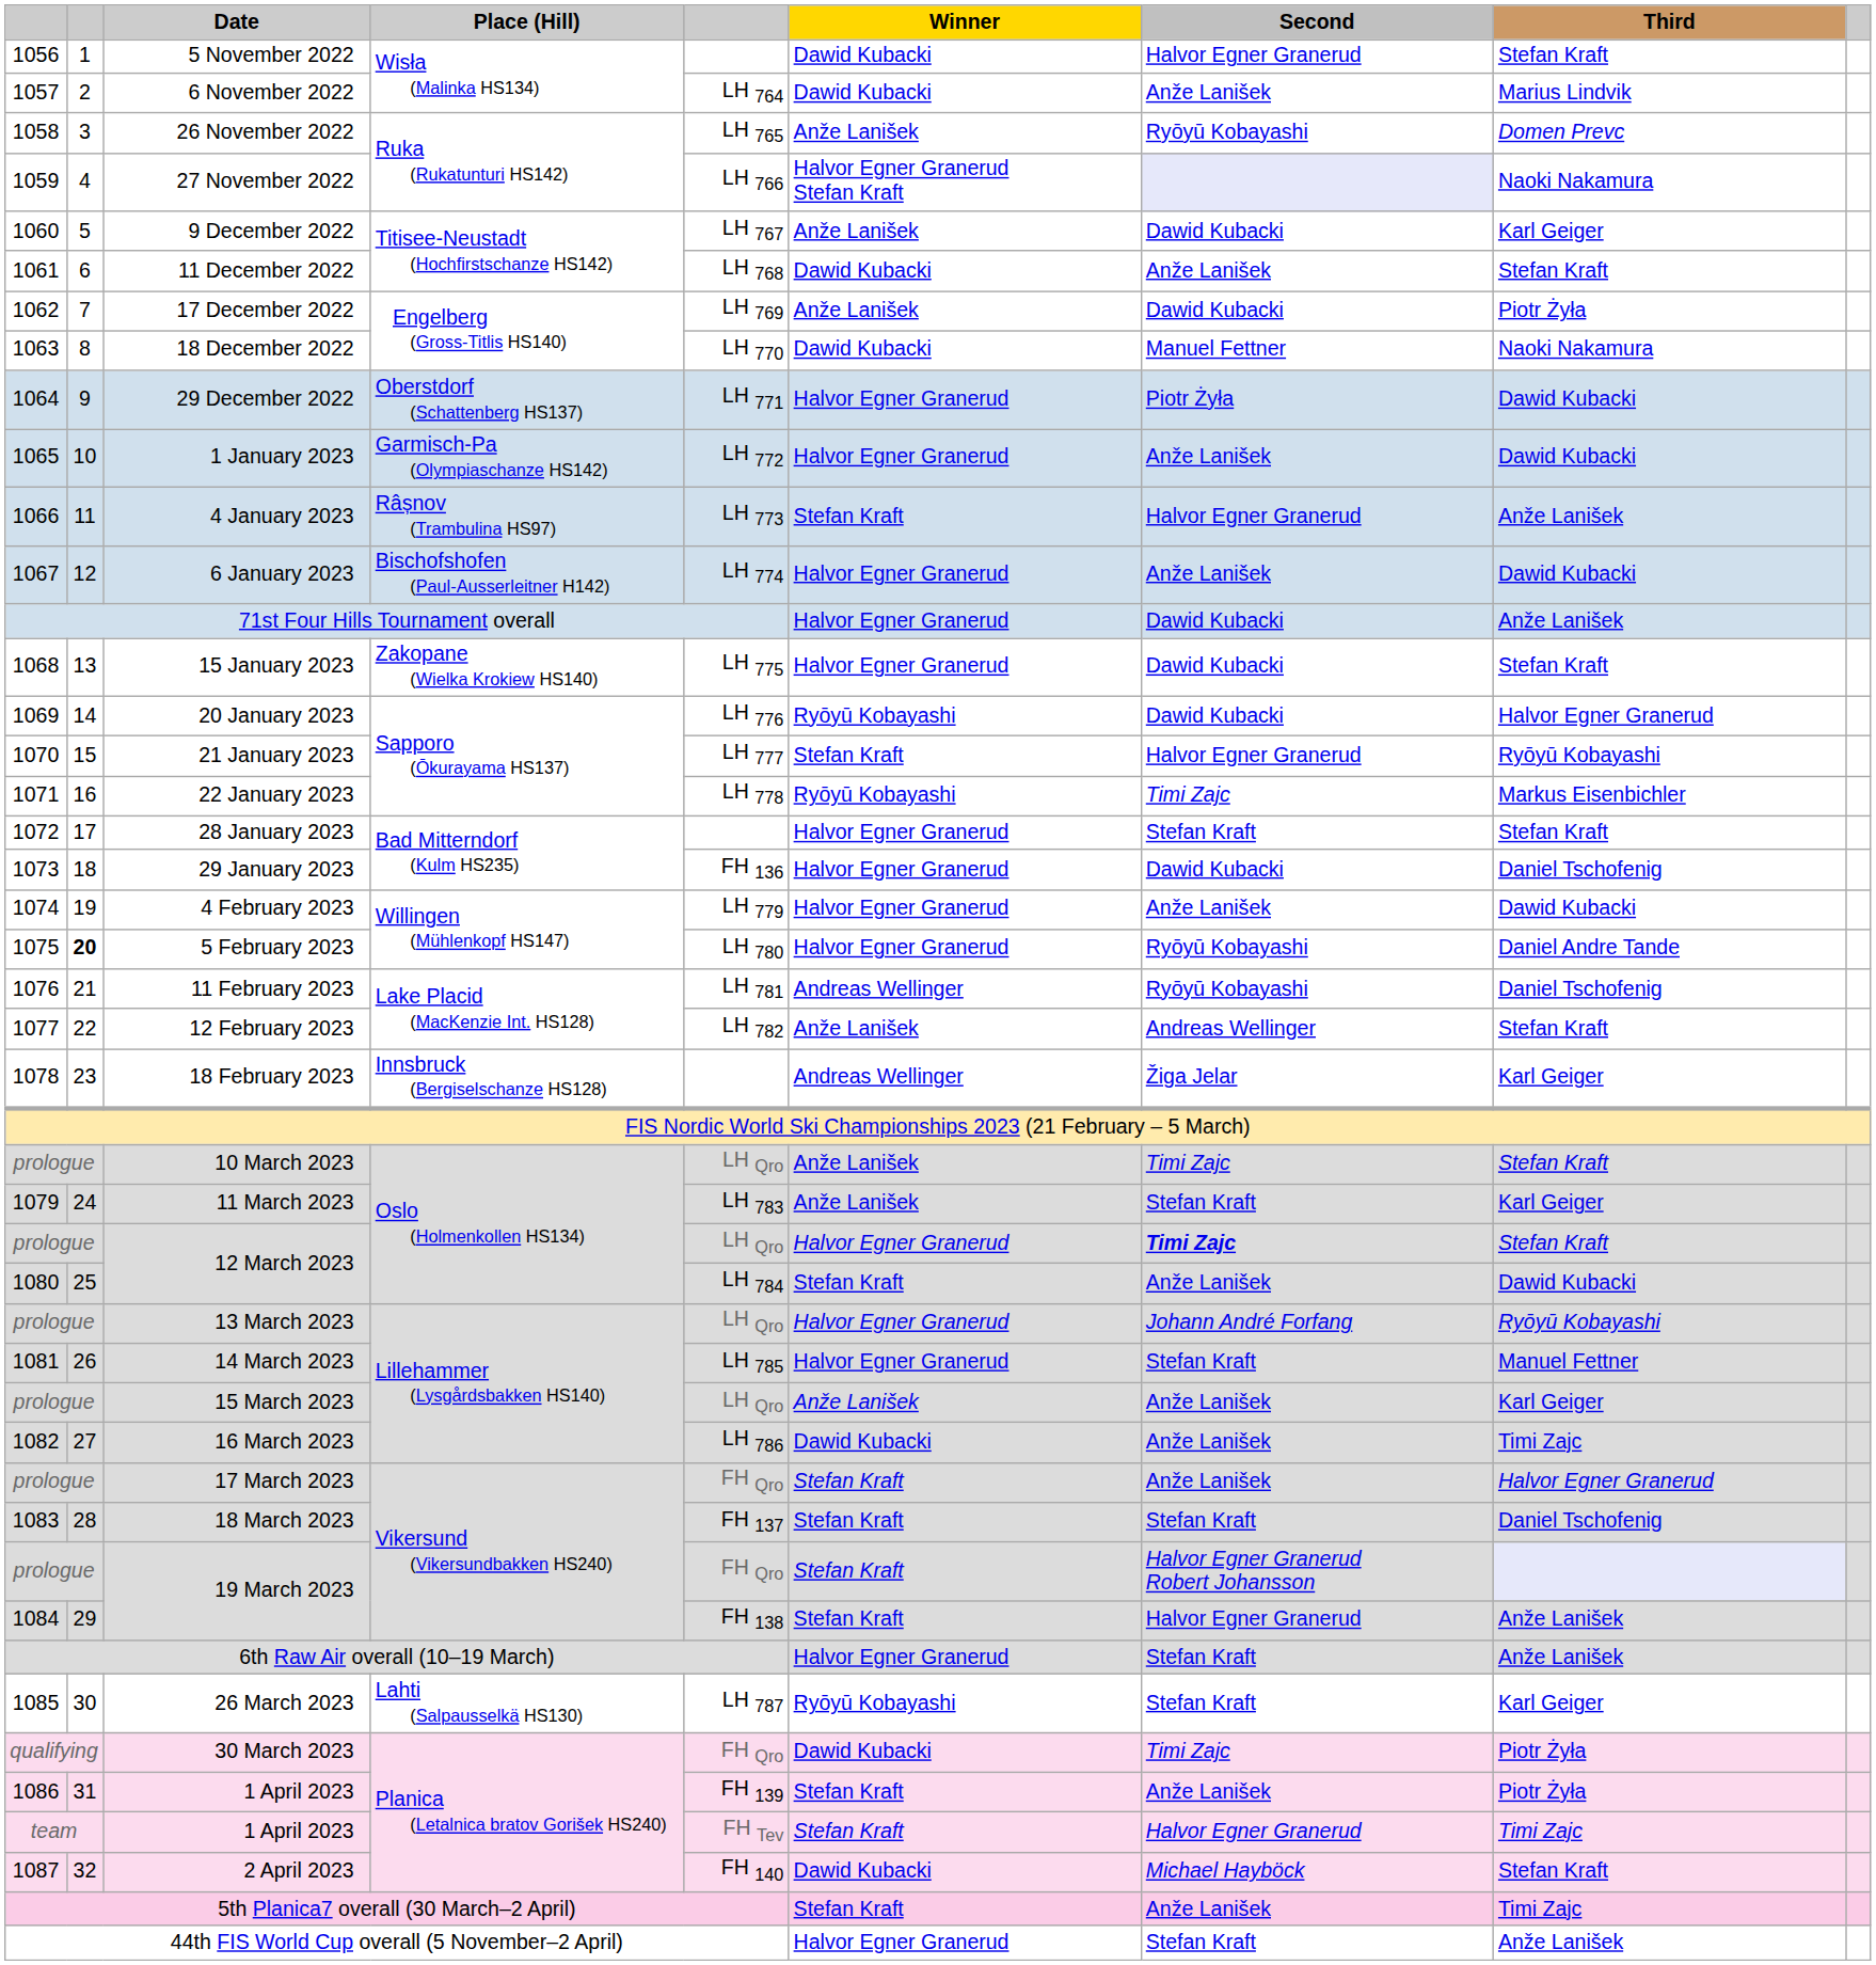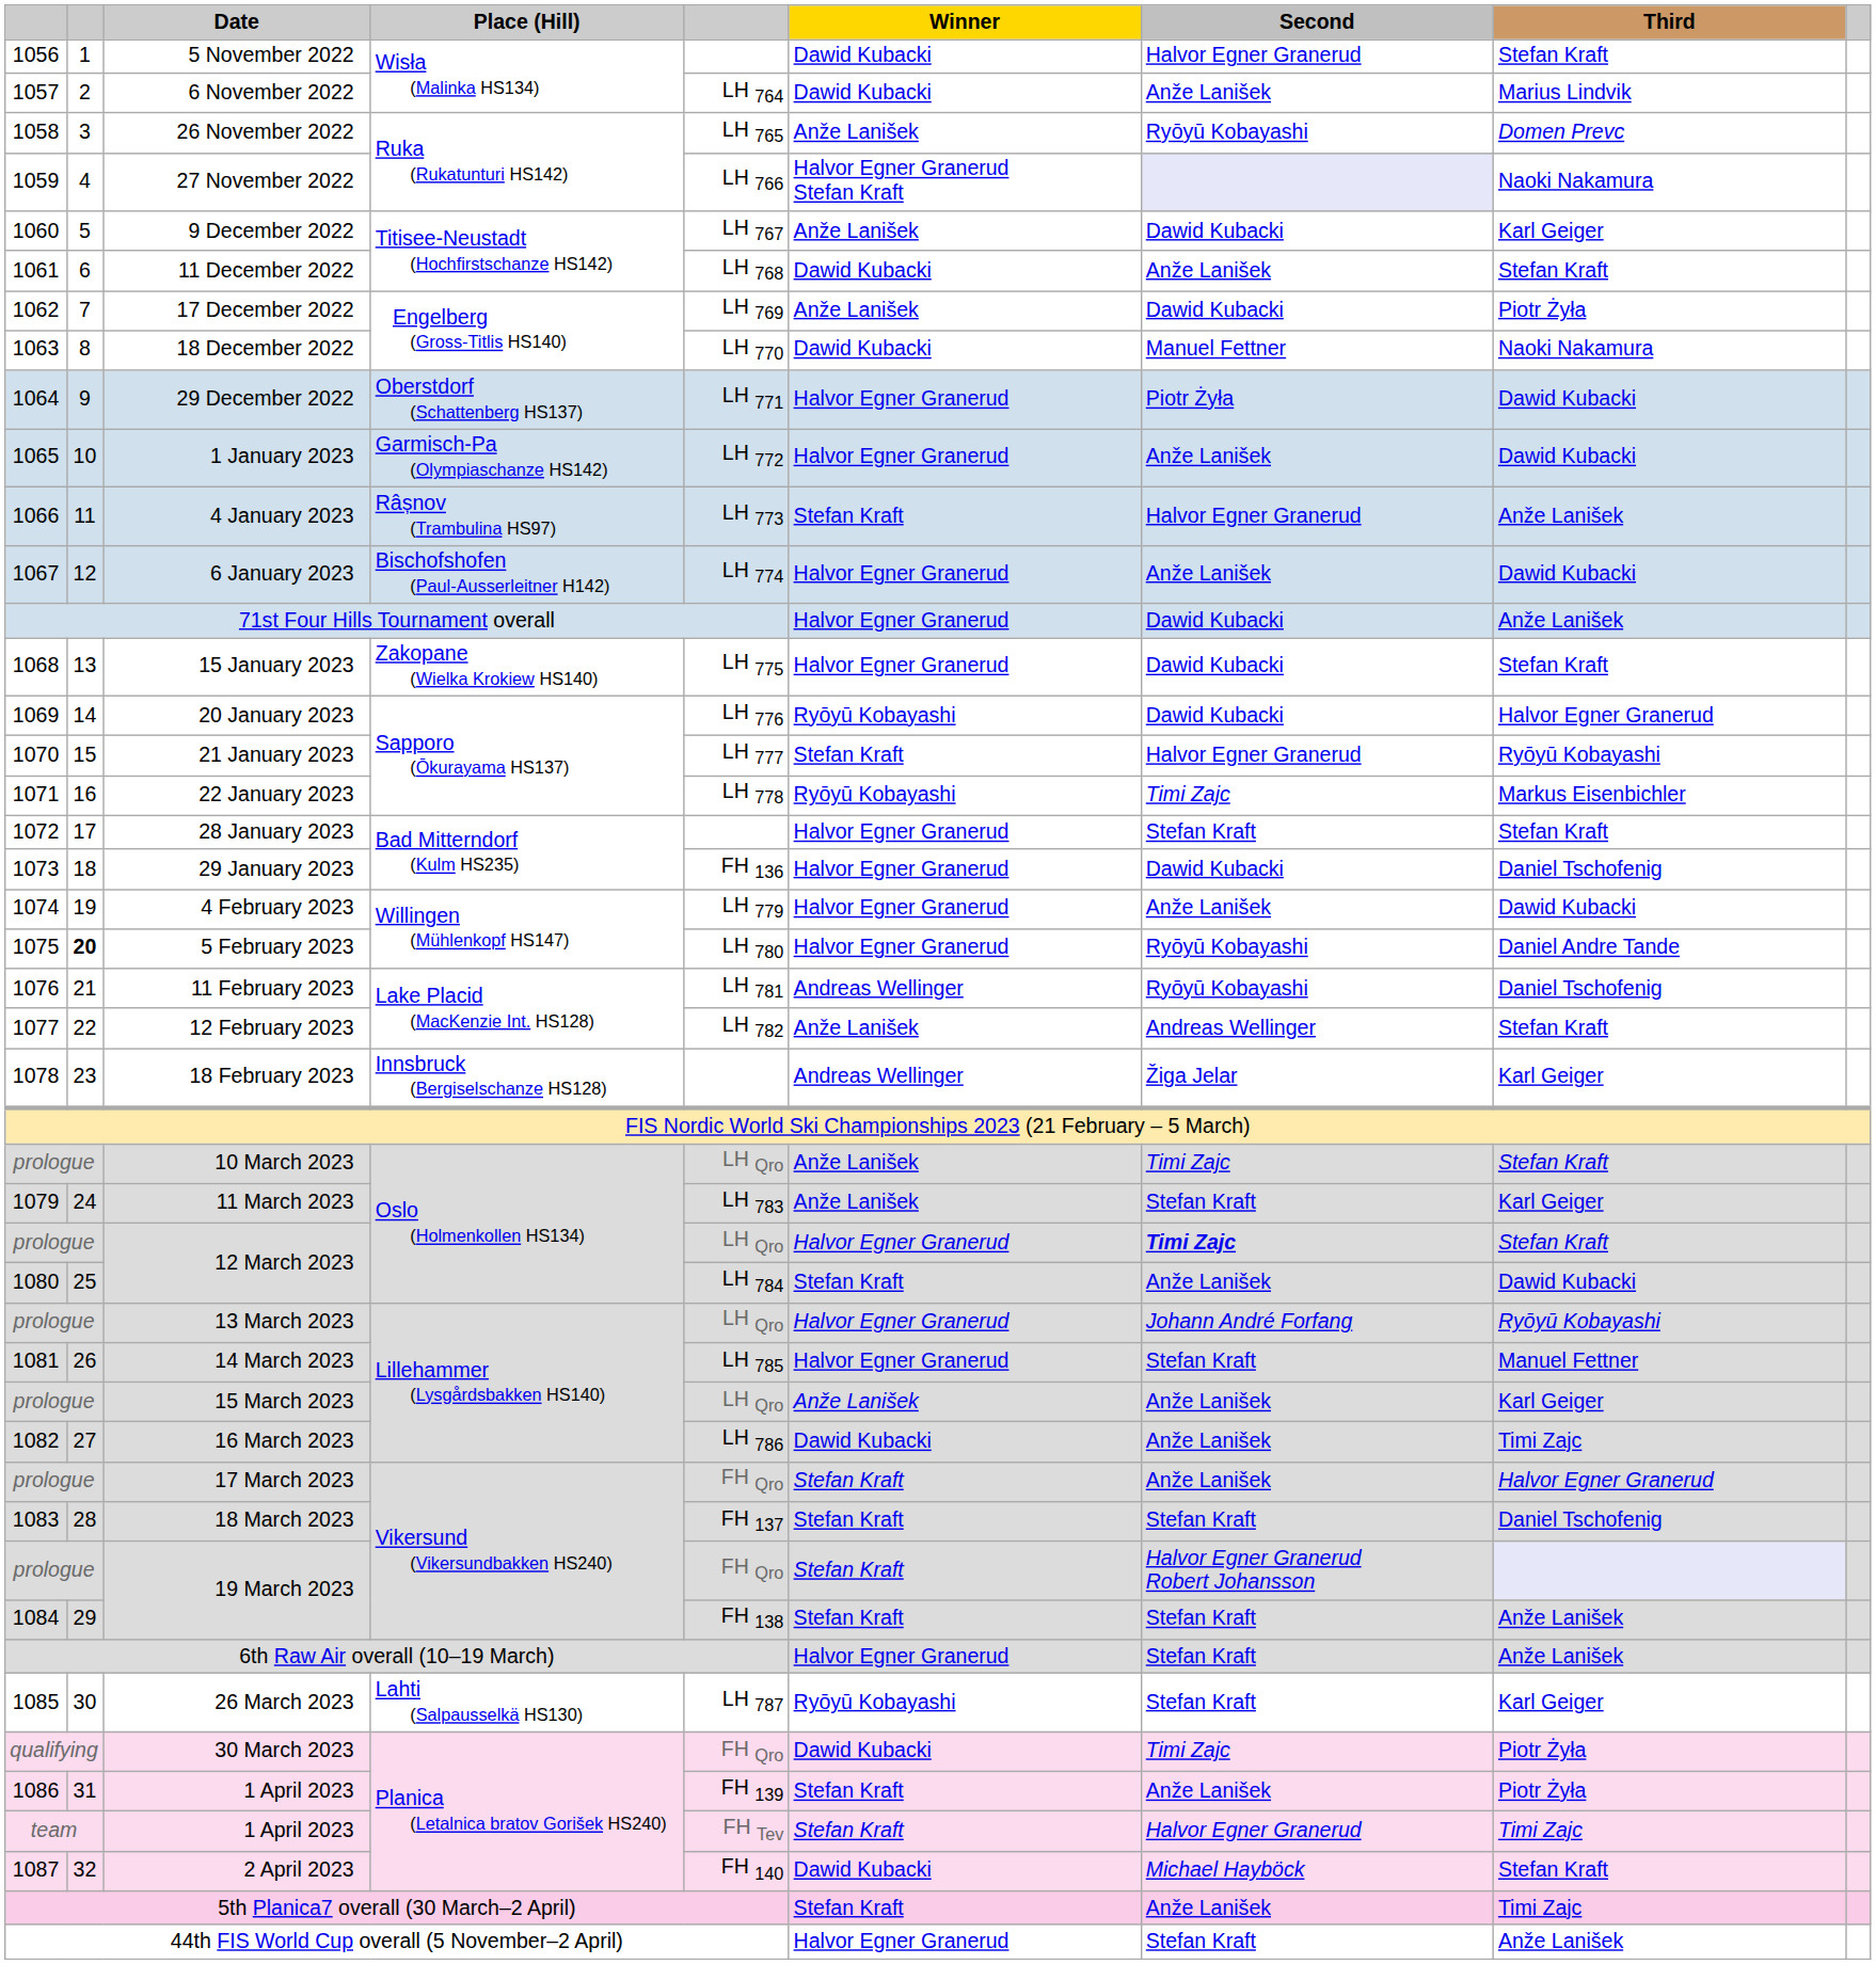1084 / 19 March 2023 | Second: Halvor Egner Granerud -> Stefan Kraft
